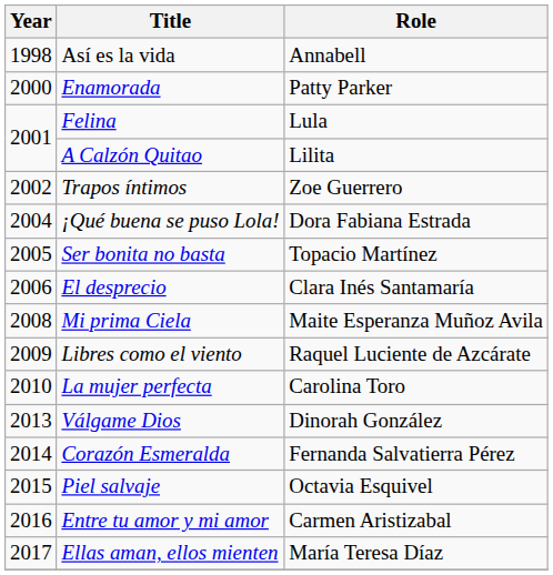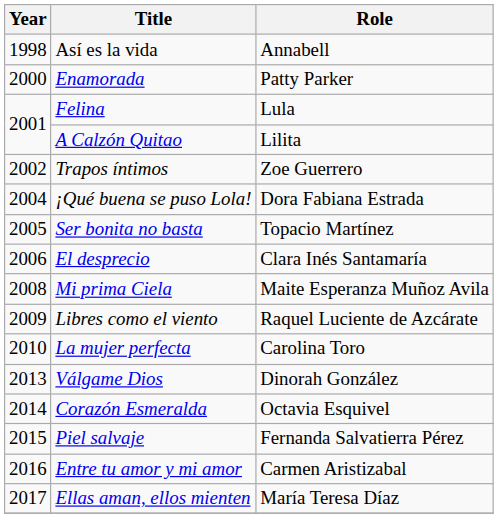Corazón Esmeralda | Role: Fernanda Salvatierra Pérez -> Octavia Esquivel
Piel salvaje | Role: Octavia Esquivel -> Fernanda Salvatierra Pérez
